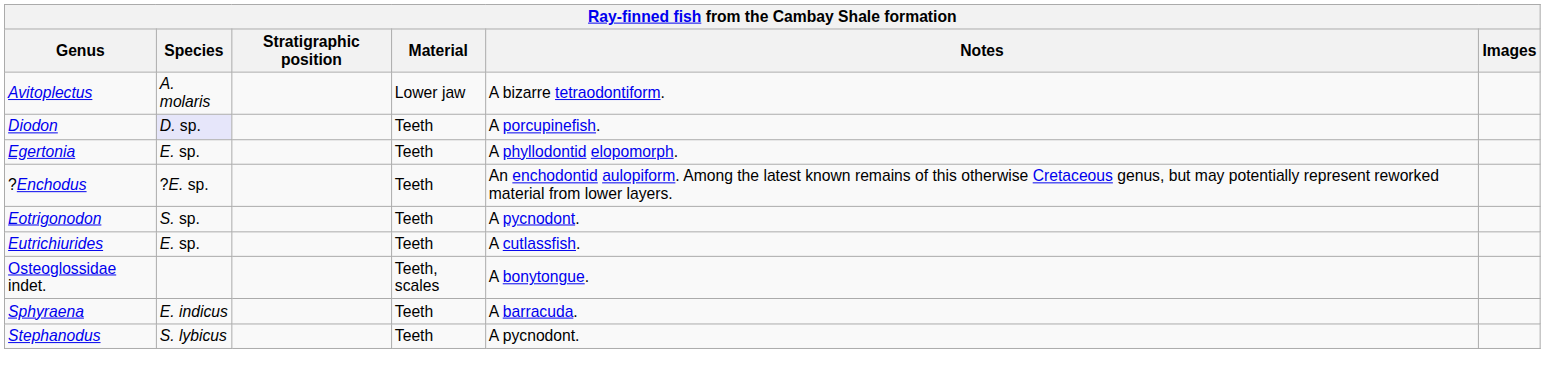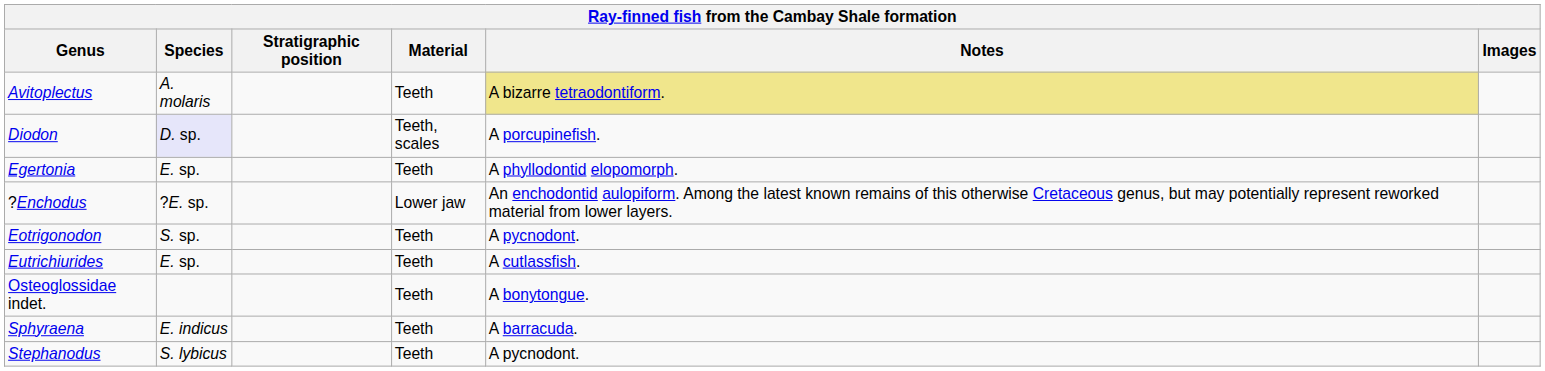Avitoplectus | Material: Lower jaw -> Teeth
Avitoplectus | Notes: no background -> khaki background
Diodon | Material: Teeth -> Teeth, scales
?Enchodus | Material: Teeth -> Lower jaw
Osteoglossidae indet. | Material: Teeth, scales -> Teeth
